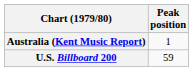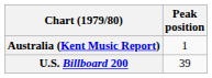U.S. Billboard 200 | Peak position: 59 -> 39
